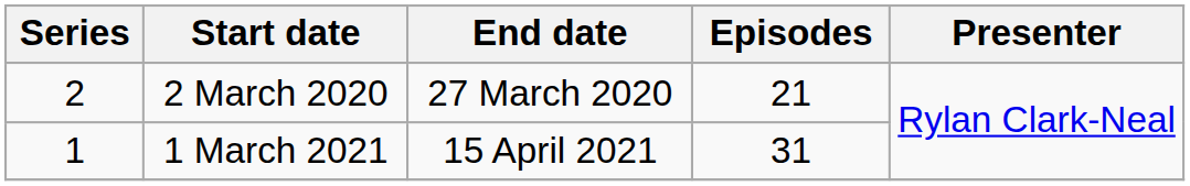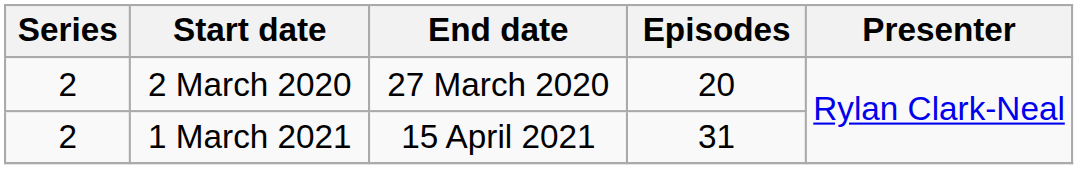2 March 2020 | Episodes: 21 -> 20
1 March 2021 | Series: 1 -> 2
